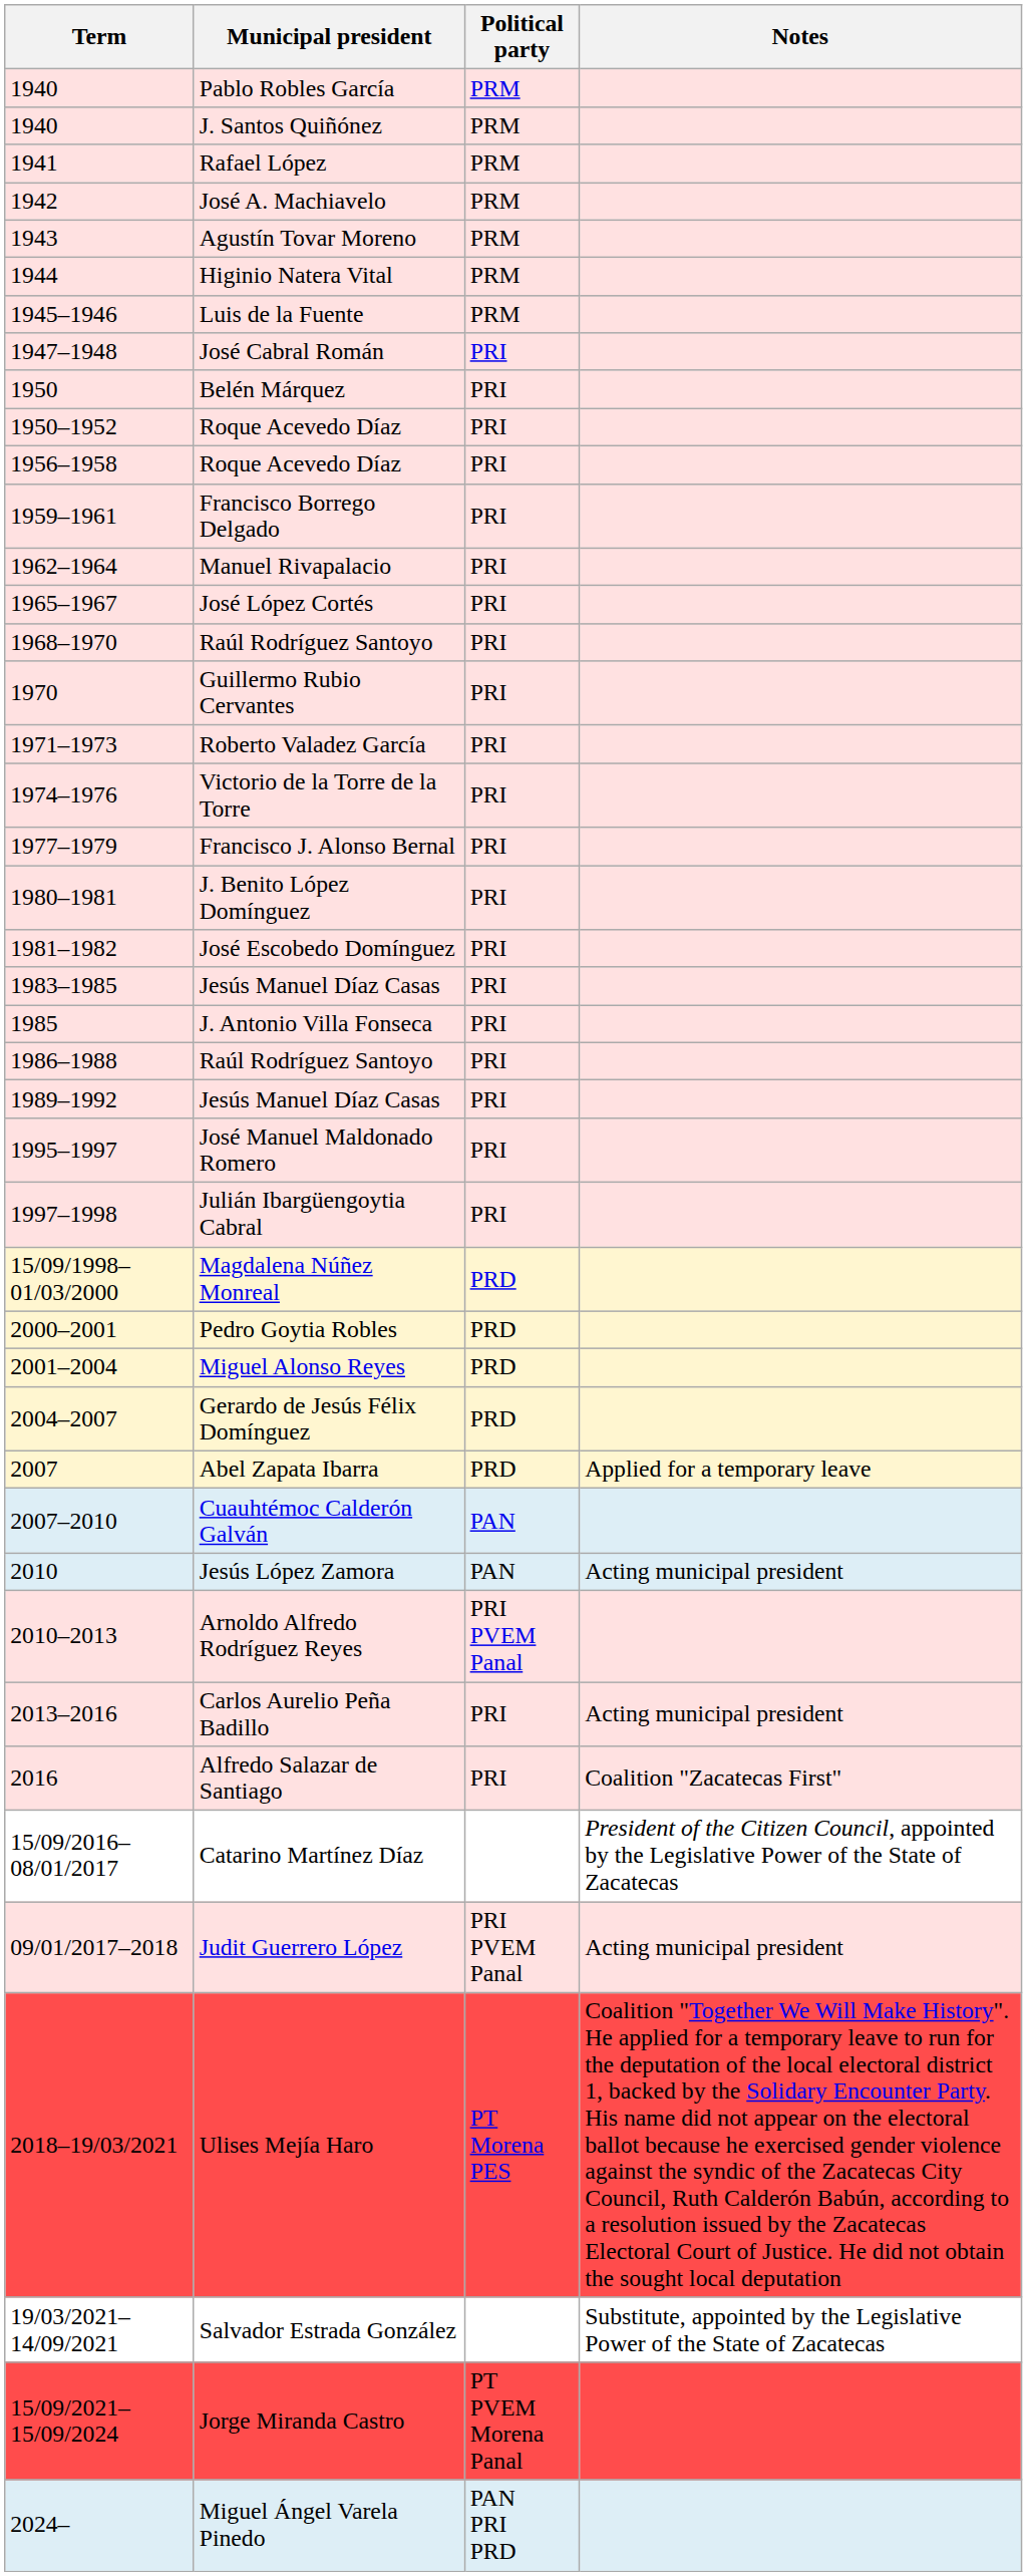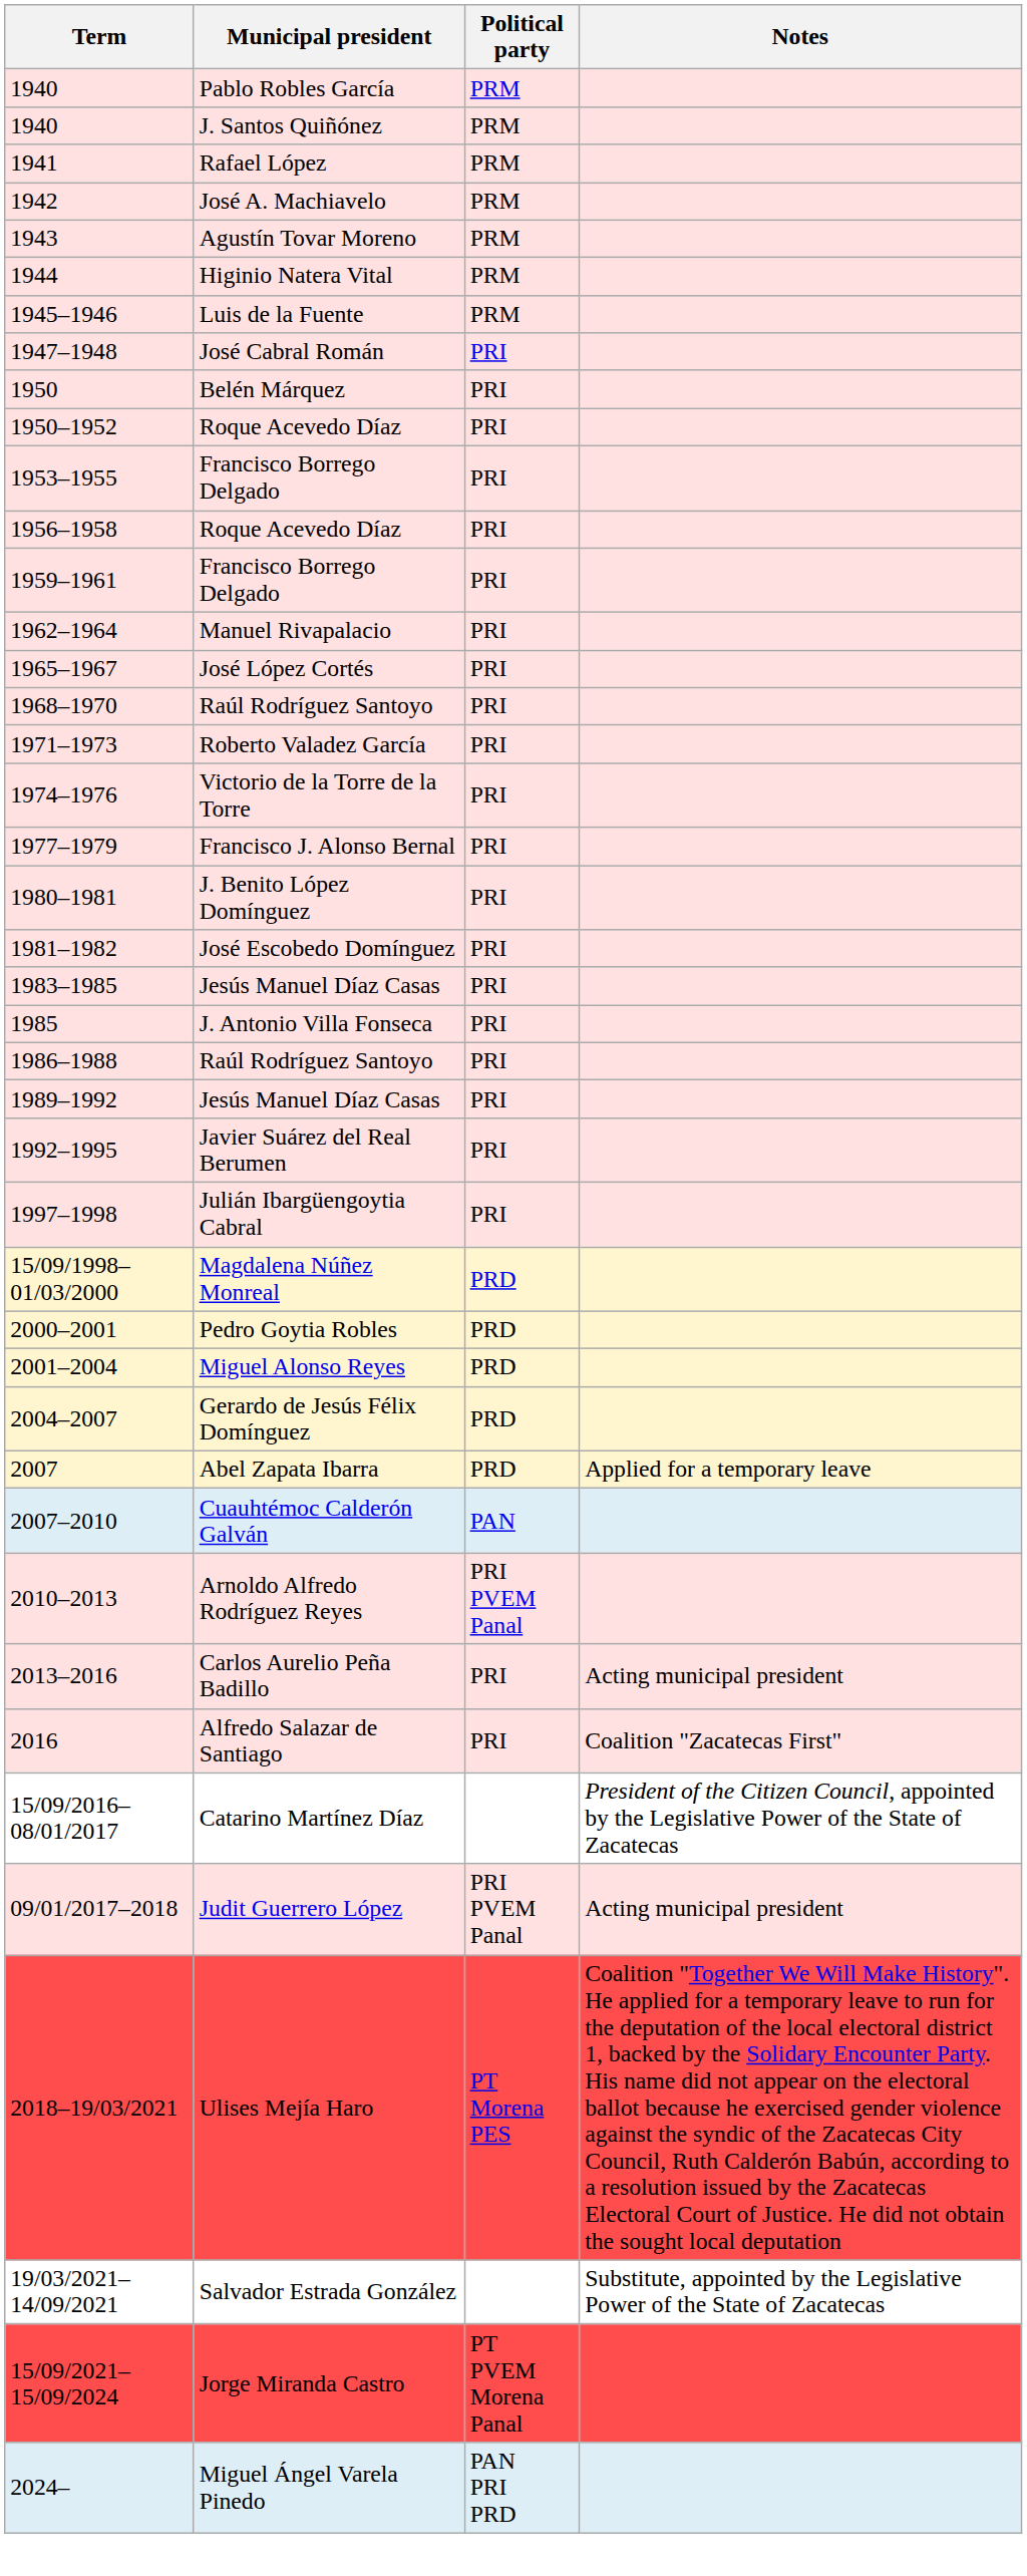+ row: 1953–1955 | Francisco Borrego Delgado | PRI
- row: 1970 | Guillermo Rubio Cervantes | PRI
+ row: 1992–1995 | Javier Suárez del Real Berumen | PRI
- row: 1995–1997 | José Manuel Maldonado Romero | PRI
- row: 2010 | Jesús López Zamora | PAN | Acting municipal president
